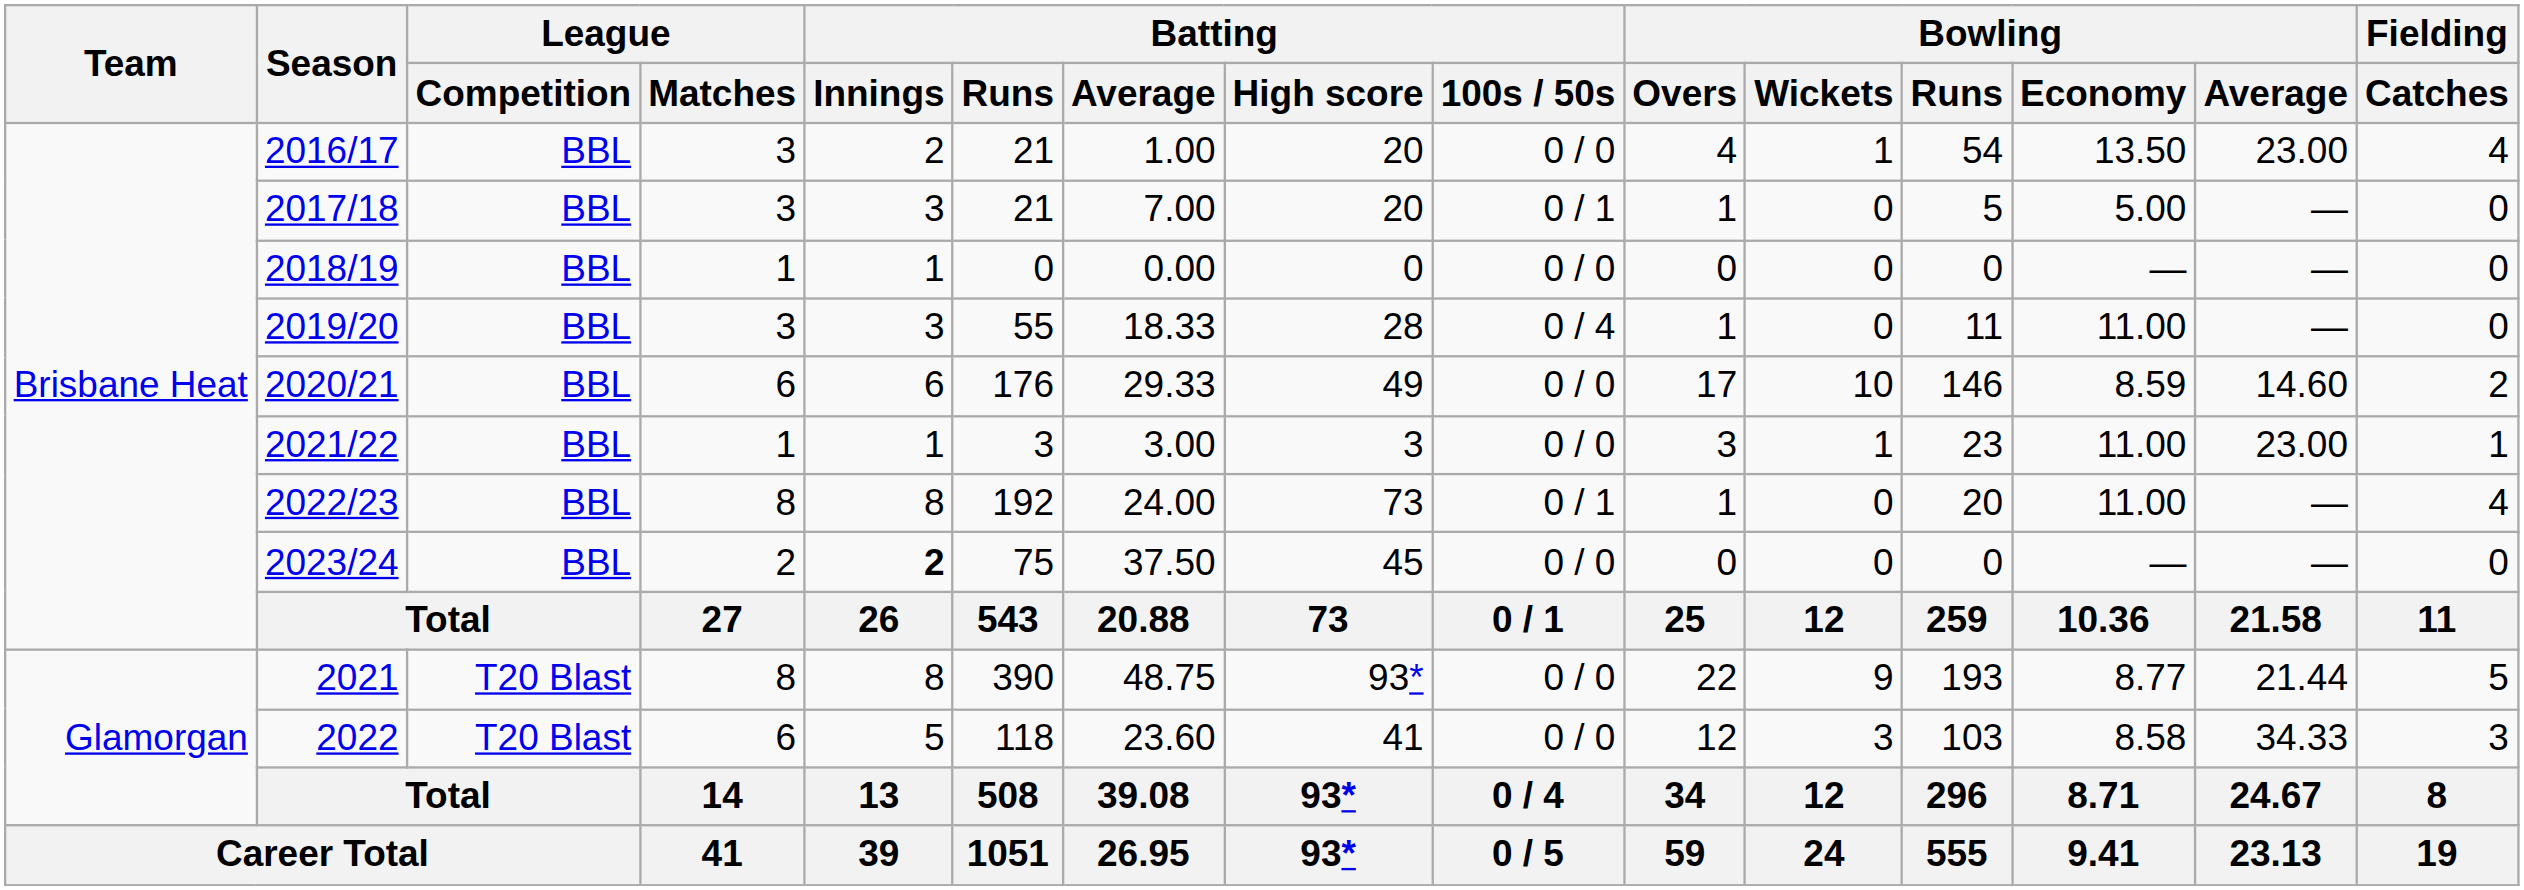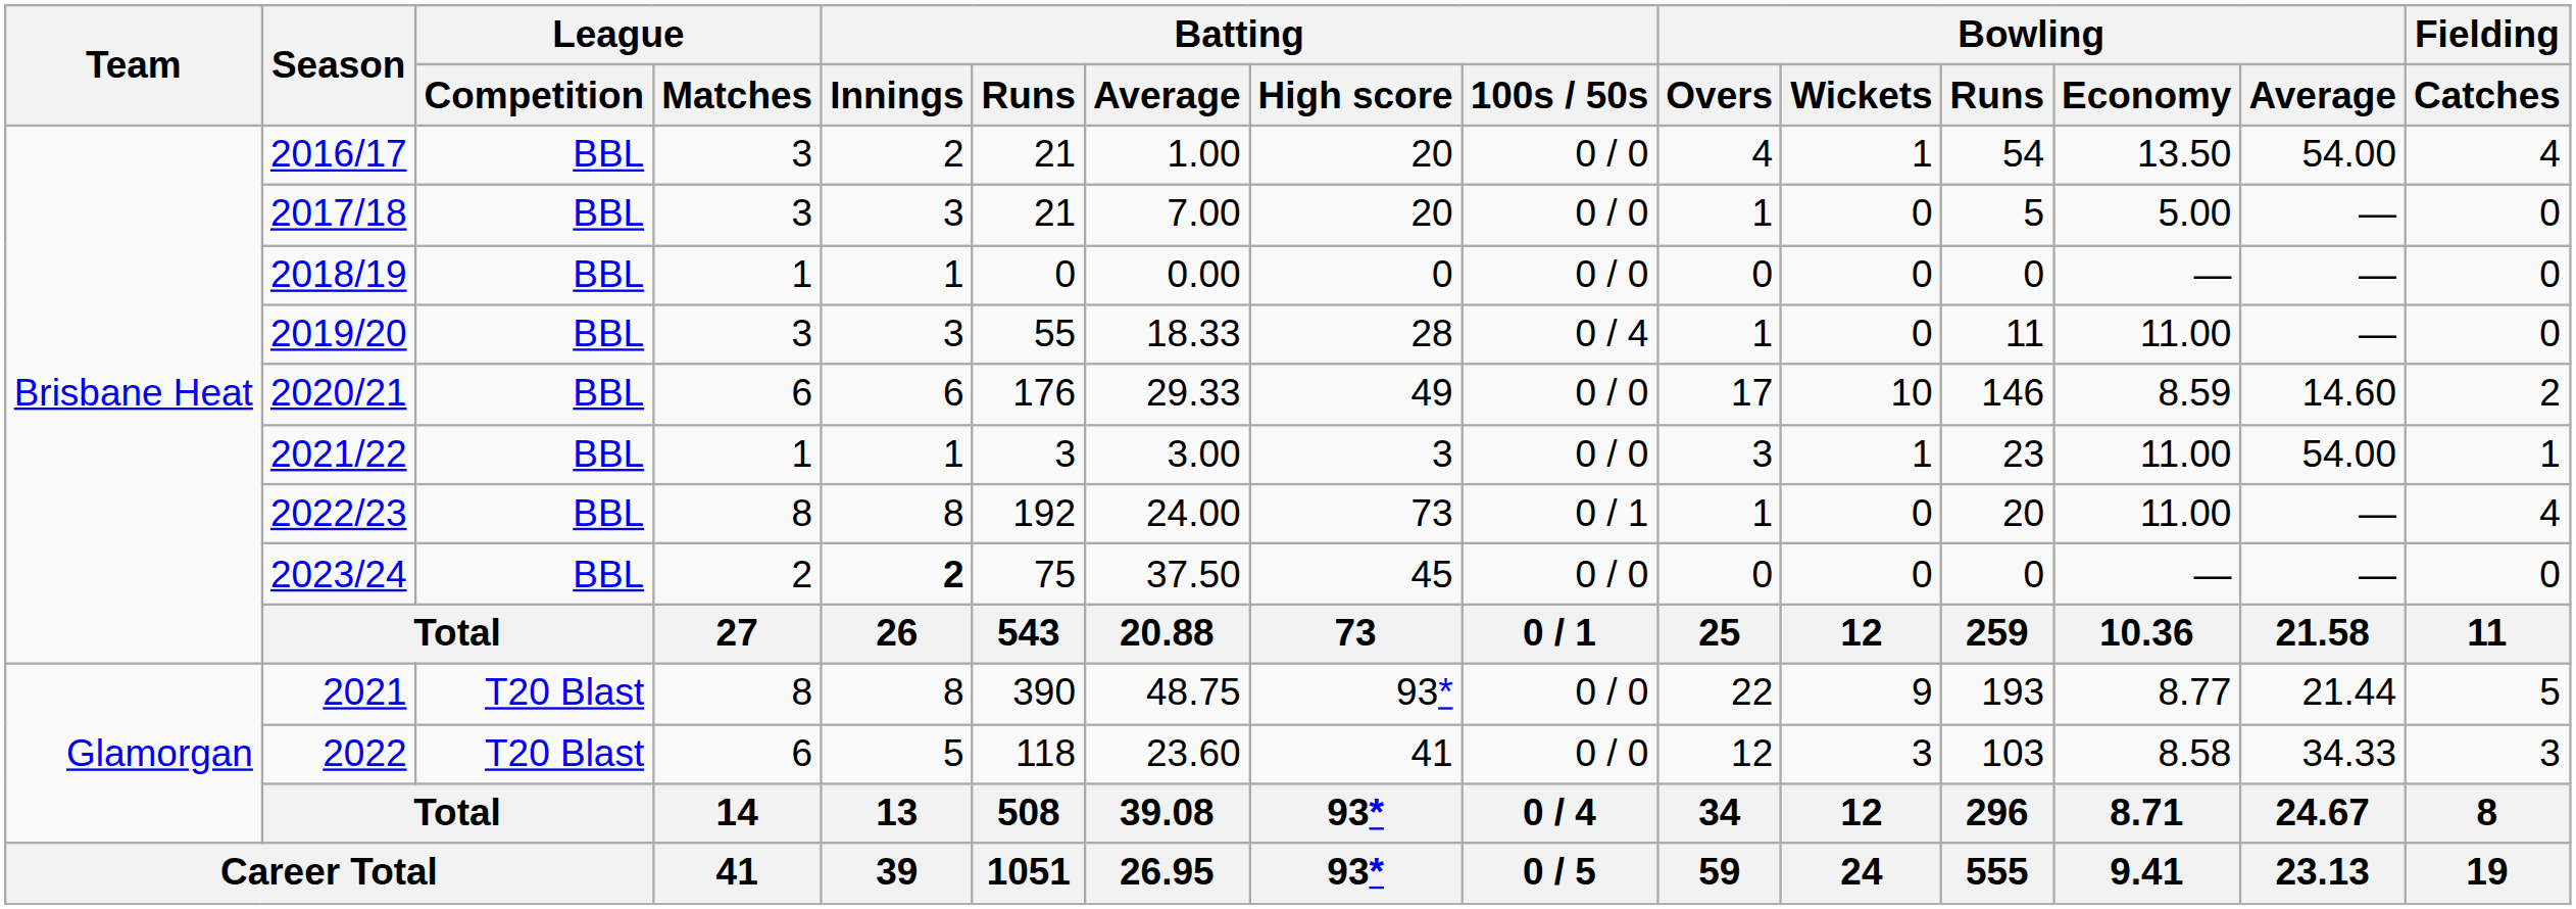2016/17 | Bowling / Average: 23.00 -> 54.00
2017/18 | Batting / 100s / 50s: 0 / 1 -> 0 / 0
2021/22 | Bowling / Average: 23.00 -> 54.00
